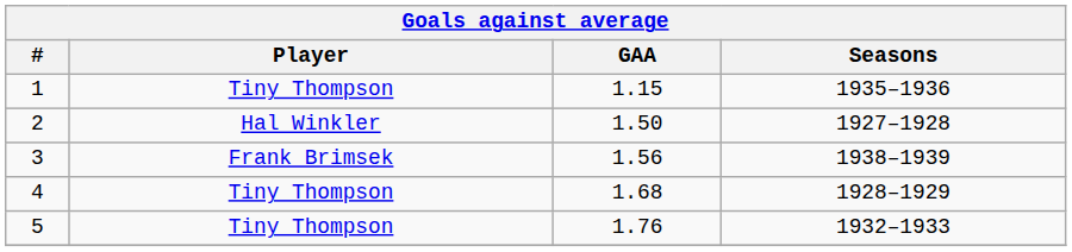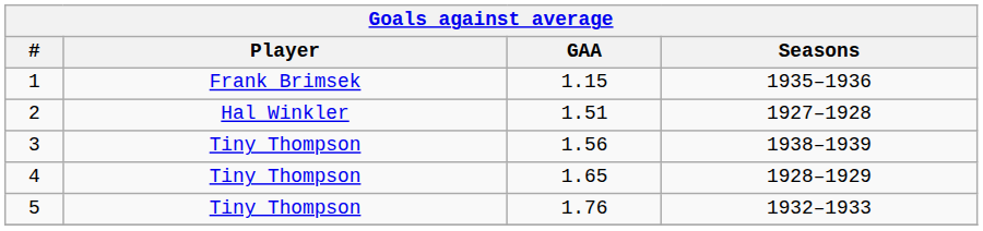1 | Player: Tiny Thompson -> Frank Brimsek
2 | GAA: 1.50 -> 1.51
3 | Player: Frank Brimsek -> Tiny Thompson
4 | GAA: 1.68 -> 1.65
